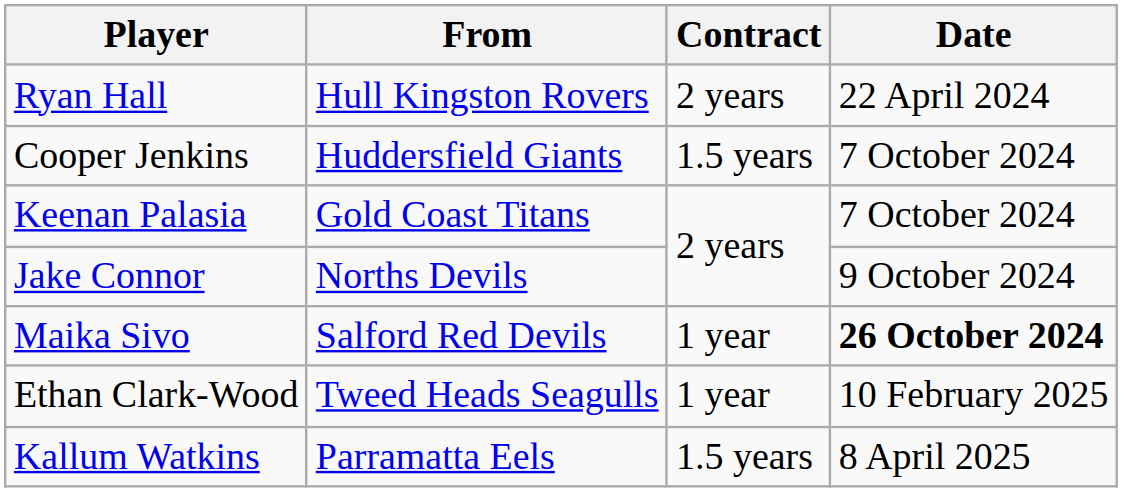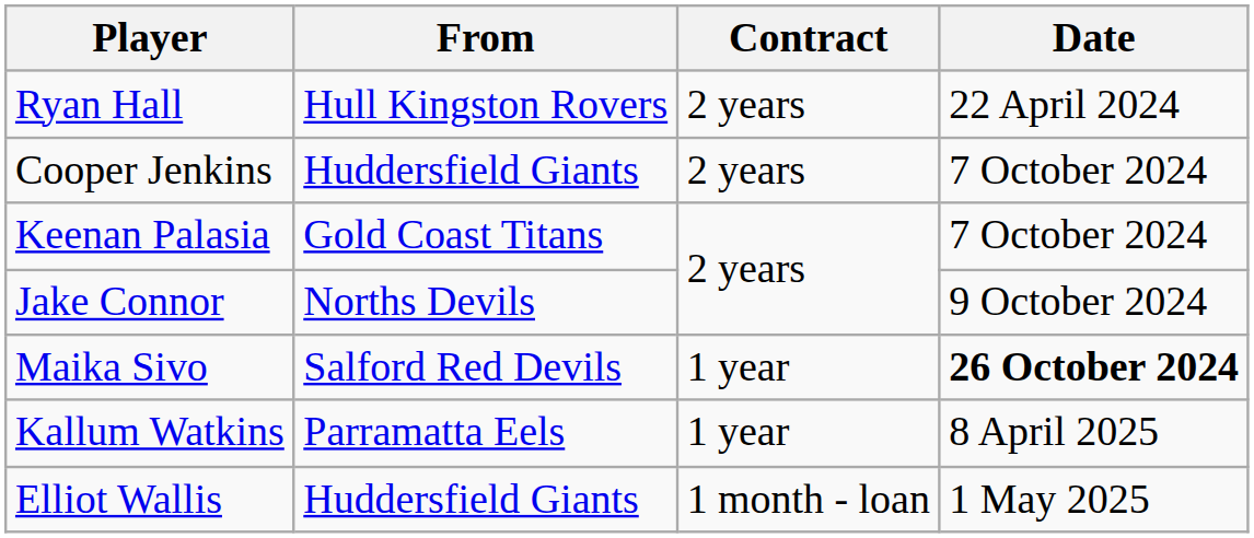Cooper Jenkins | Contract: 1.5 years -> 2 years
- row: Ethan Clark-Wood | Tweed Heads Seagulls | 1 year | 10 February 2025
Kallum Watkins | Contract: 1.5 years -> 1 year
+ row: Elliot Wallis | Huddersfield Giants | 1 month - loan | 1 May 2025
